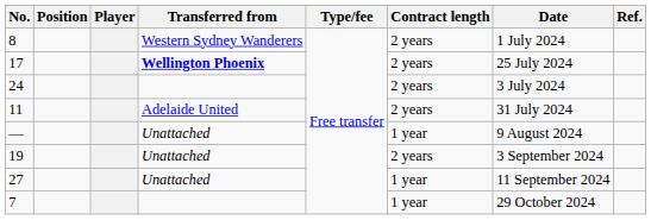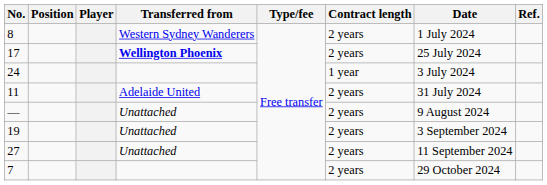24 | Contract length: 2 years -> 1 year
— | Contract length: 1 year -> 2 years
27 | Contract length: 1 year -> 2 years
7 | Contract length: 1 year -> 2 years
